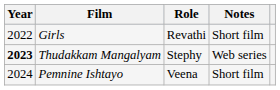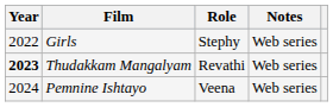Girls | Role: Revathi -> Stephy
Girls | Notes: Short film -> Web series
Thudakkam Mangalyam | Role: Stephy -> Revathi
Pemnine Ishtayo | Notes: Short film -> Web series
